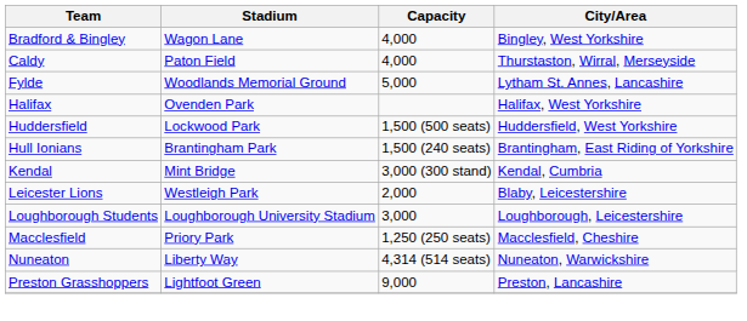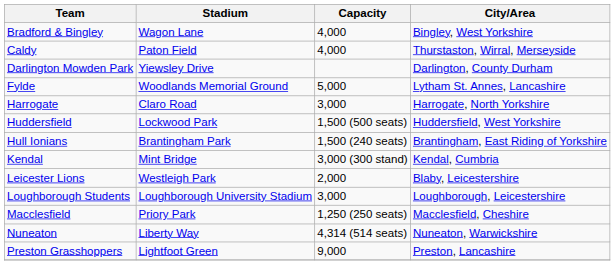+ row: Darlington Mowden Park | Yiewsley Drive | Darlington, County Durham
- row: Halifax | Ovenden Park | Halifax, West Yorkshire
+ row: Harrogate | Claro Road | 3,000 | Harrogate, North Yorkshire
